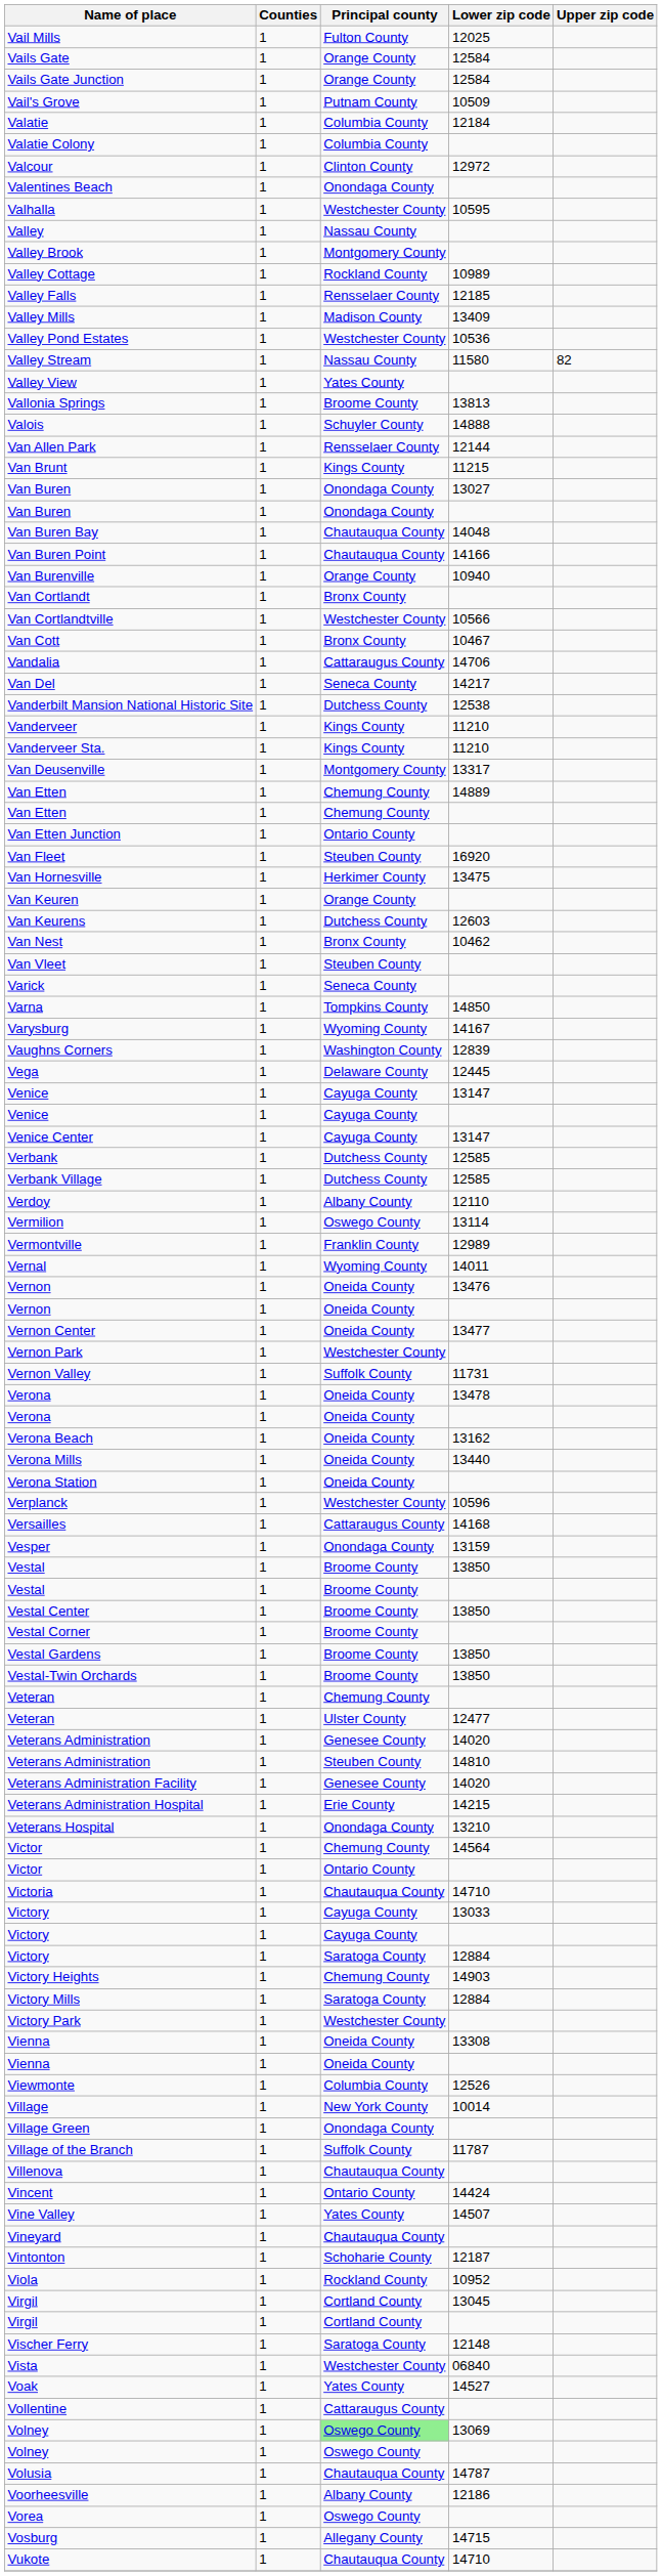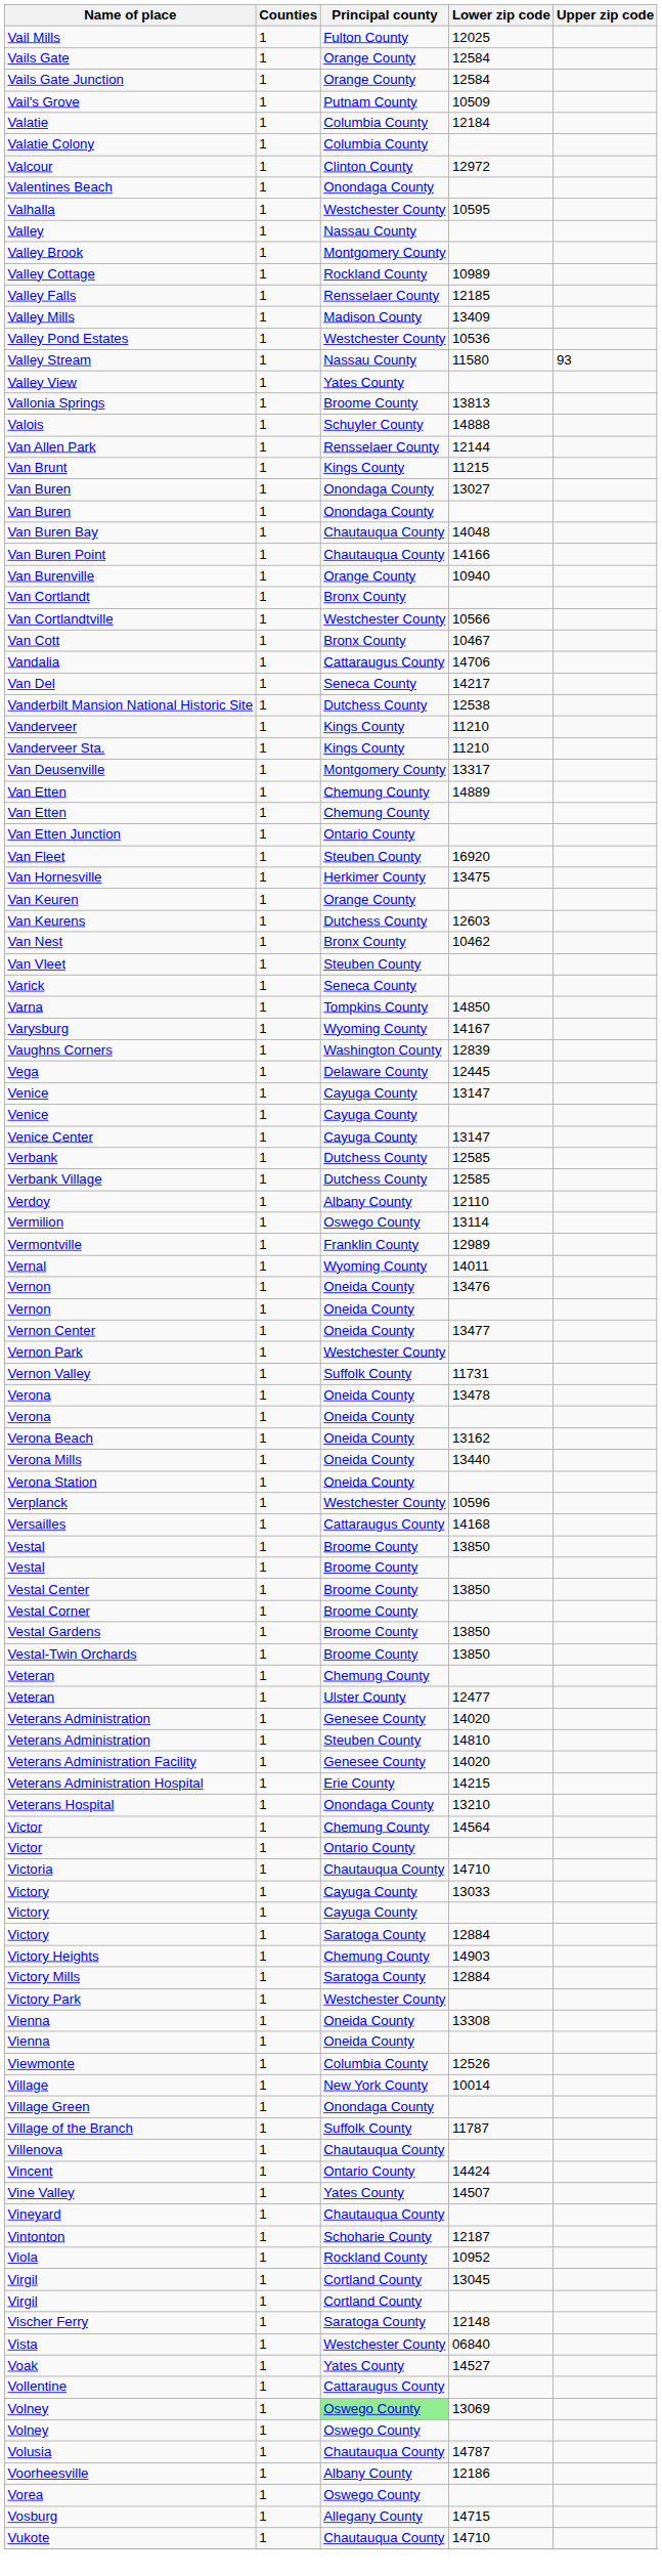Valley Stream | Upper zip code: 82 -> 93
- row: Vesper | 1 | Onondaga County | 13159
